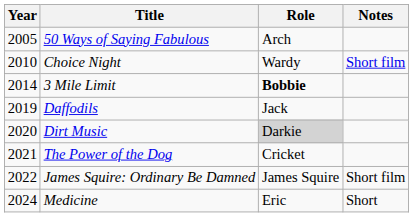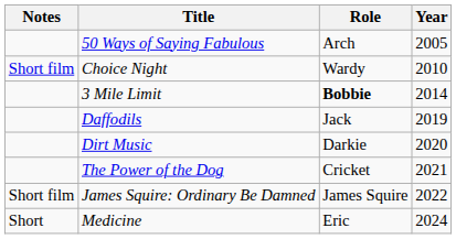columns swapped: Year <-> Notes
Dirt Music | Role: lightgrey background -> no background
